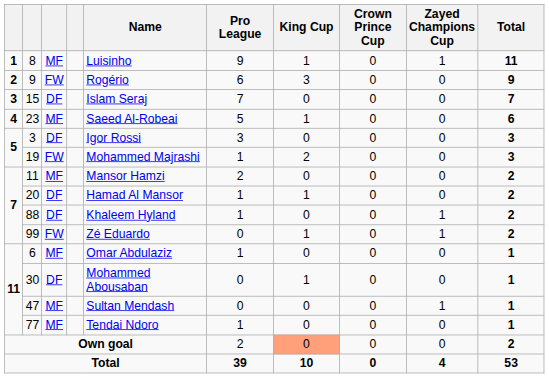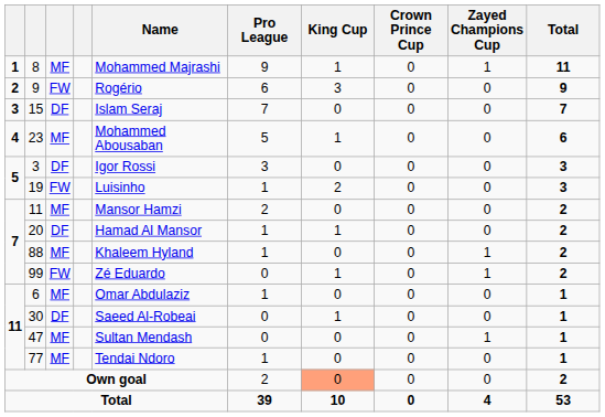8 | Name: Luisinho -> Mohammed Majrashi
23 | Name: Saeed Al-Robeai -> Mohammed Abousaban
19 | Name: Mohammed Majrashi -> Luisinho
88 | column 3: DF -> MF
30 | Name: Mohammed Abousaban -> Saeed Al-Robeai
